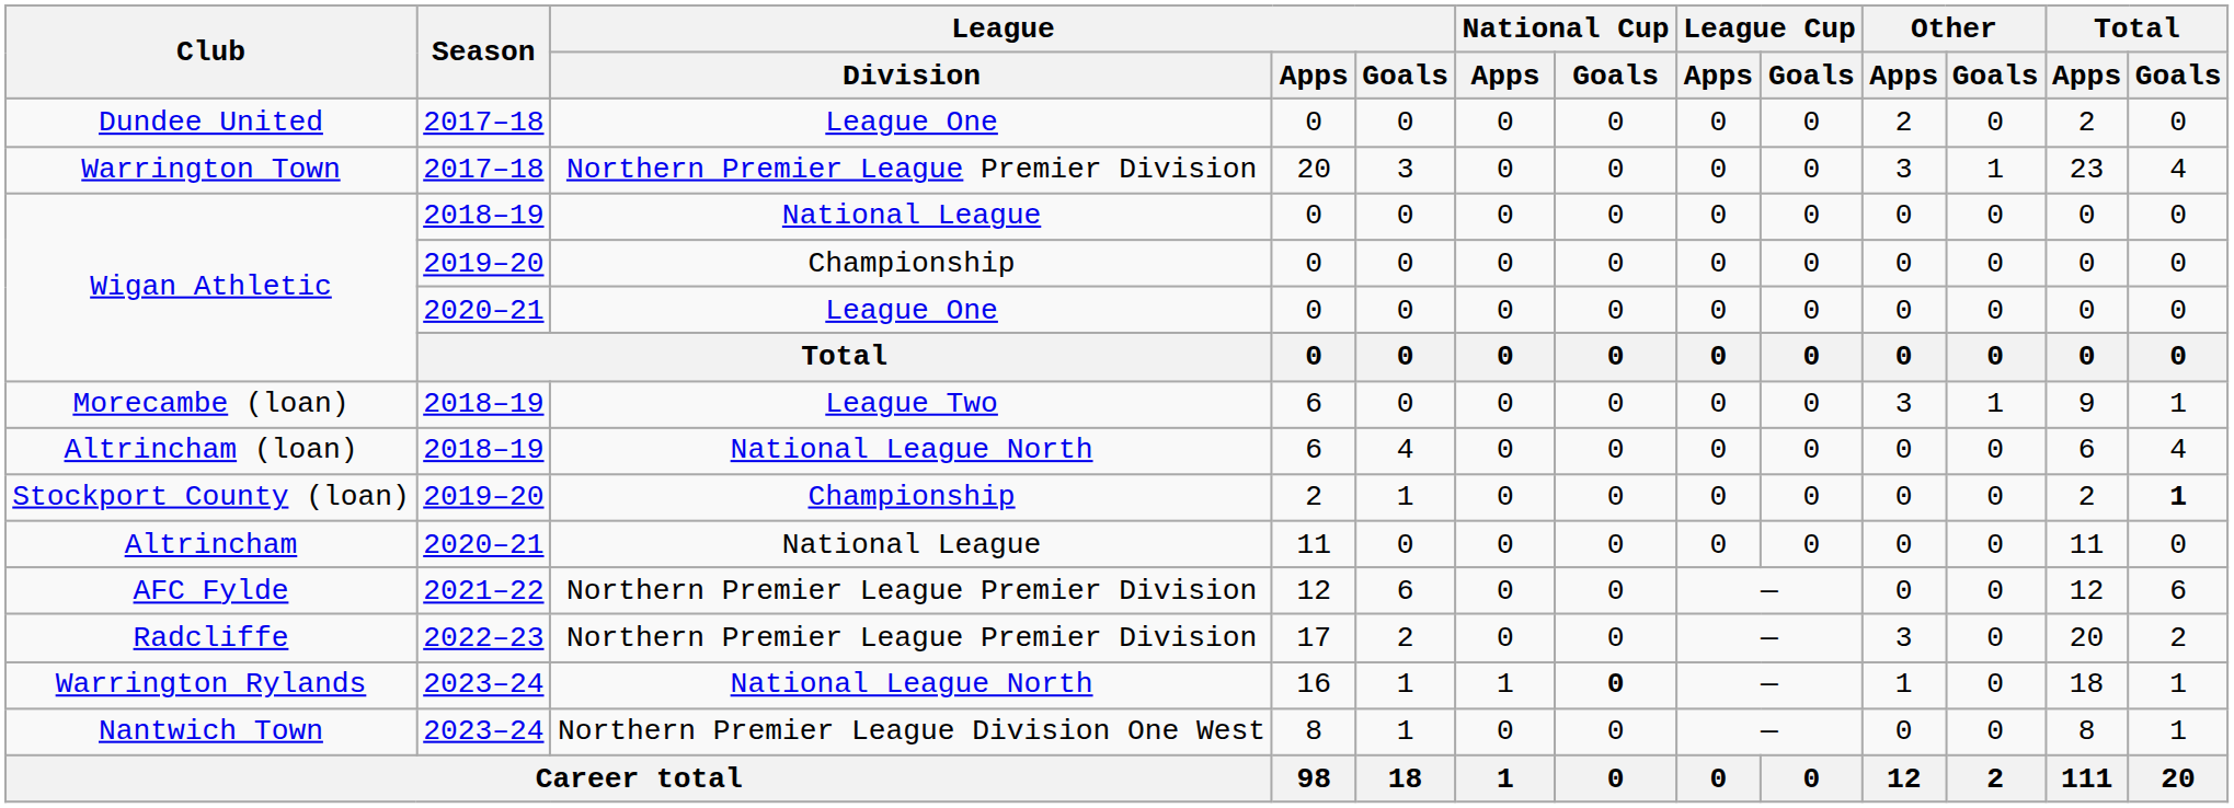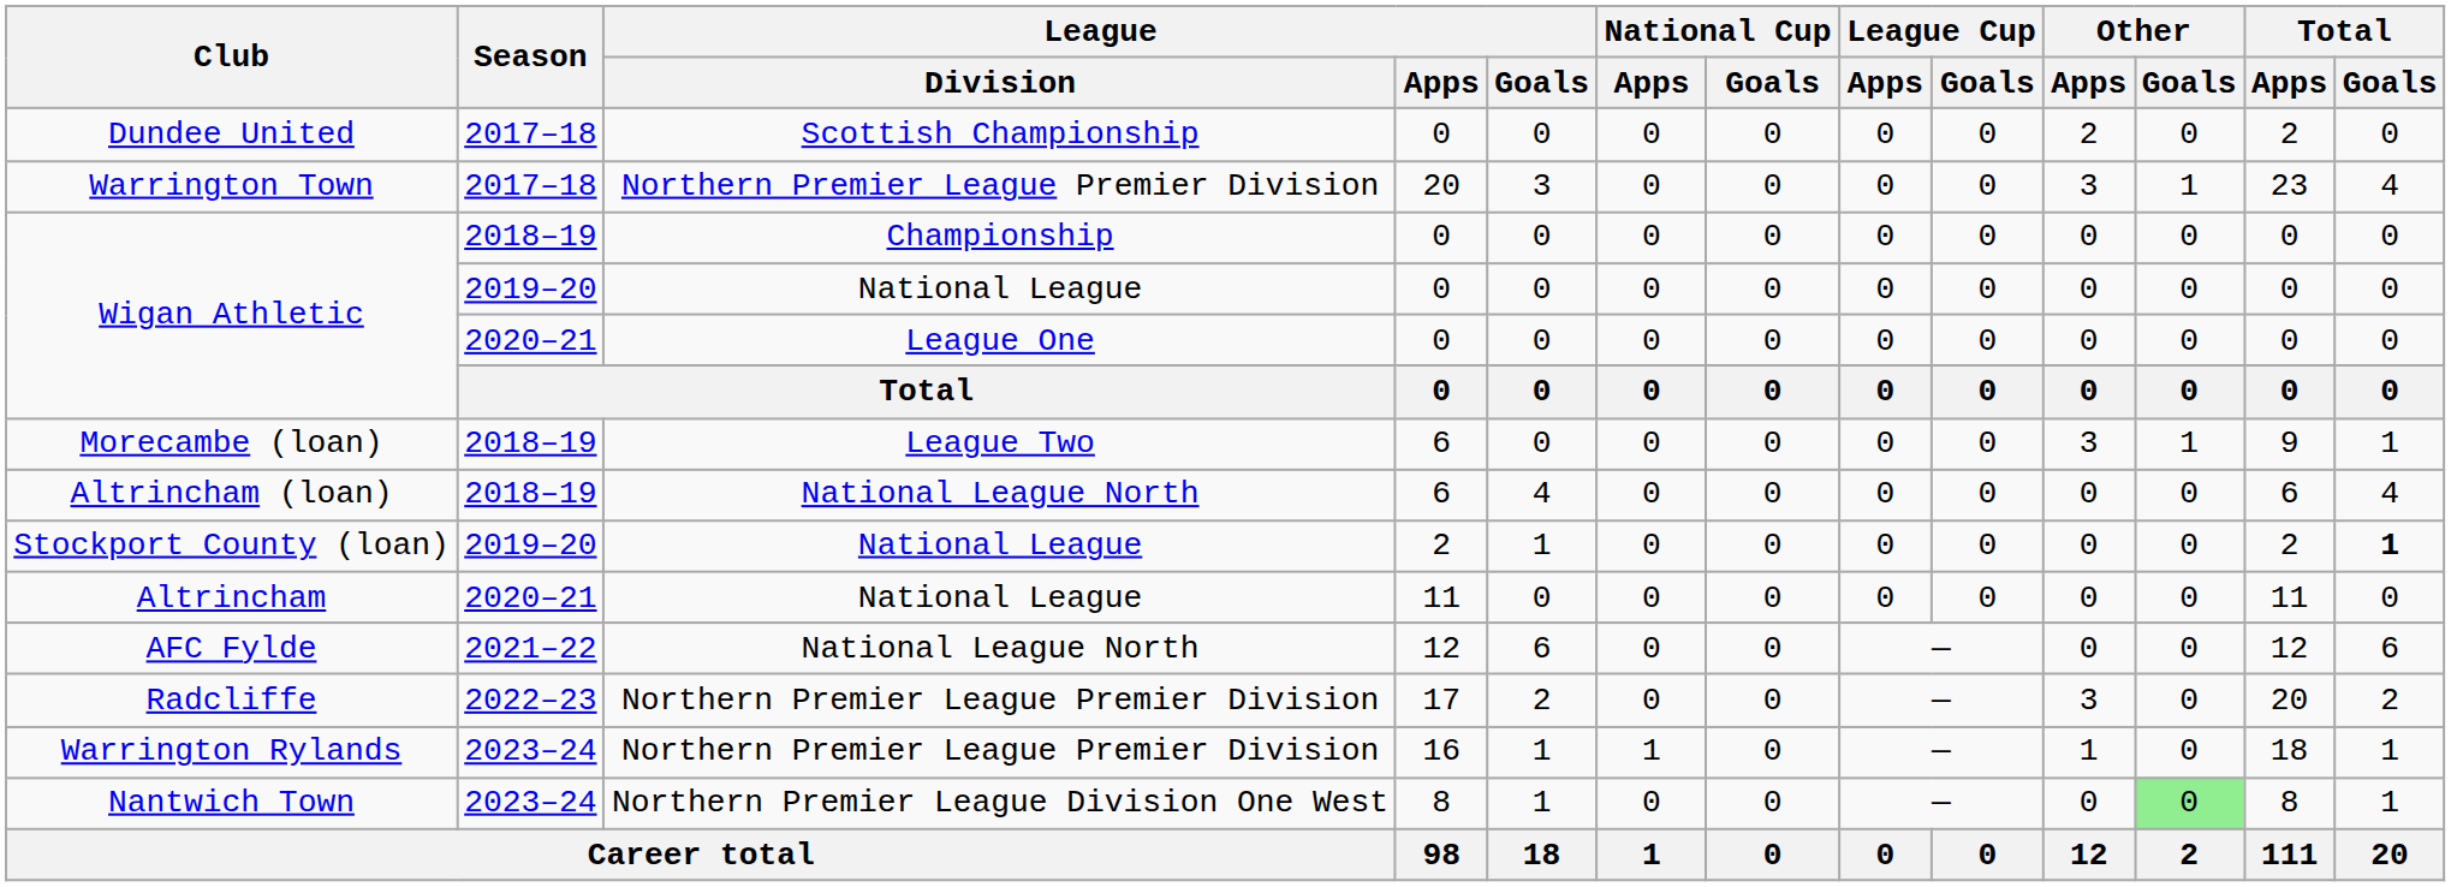Dundee United | League / Division: League One -> Scottish Championship
Wigan Athletic / 2018–19 | League / Division: National League -> Championship
Wigan Athletic / 2019–20 | League / Division: Championship -> National League
Stockport County (loan) | League / Division: Championship -> National League
AFC Fylde | League / Division: Northern Premier League Premier Division -> National League North
Warrington Rylands | League / Division: National League North -> Northern Premier League Premier Division
Warrington Rylands | National Cup / Goals: bold -> normal
Nantwich Town | Other / Goals: no background -> lightgreen background
